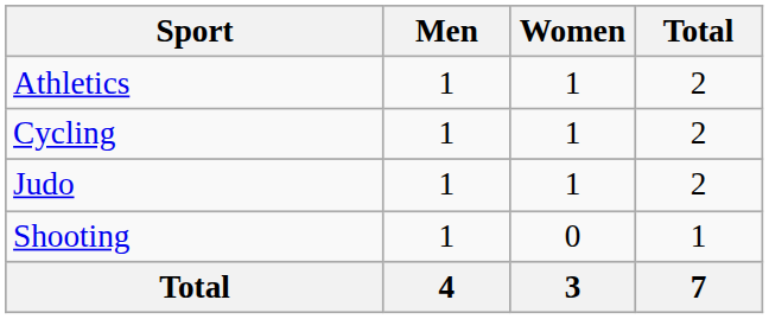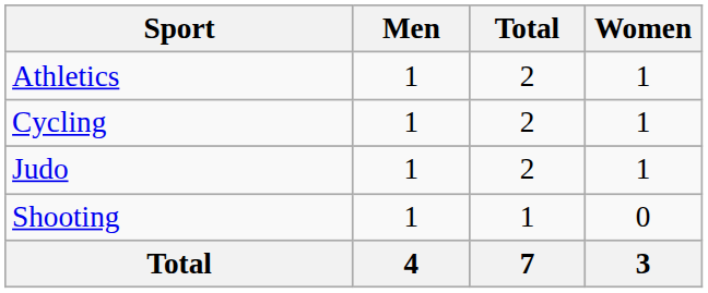columns swapped: Women <-> Total
